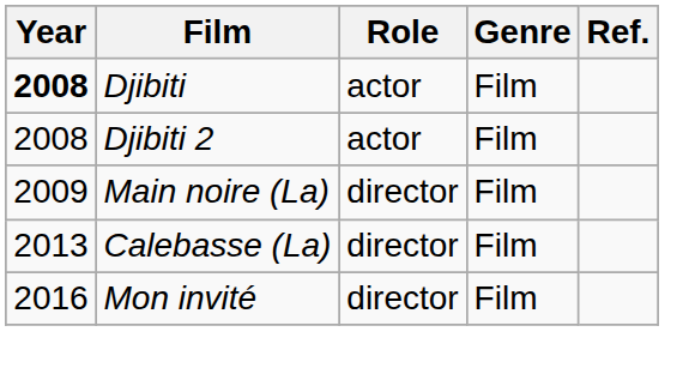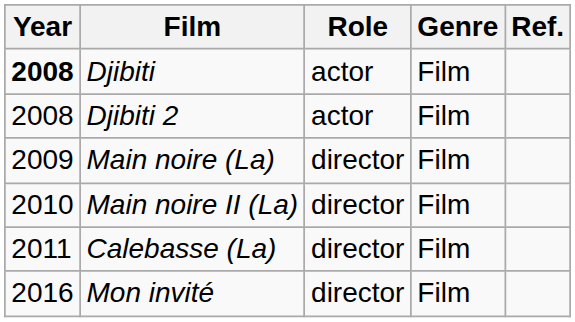+ row: 2010 | Main noire II (La) | director | Film
Calebasse (La) | Year: 2013 -> 2011
